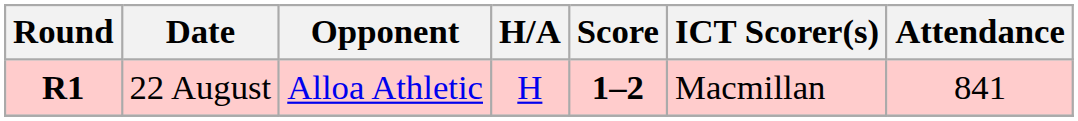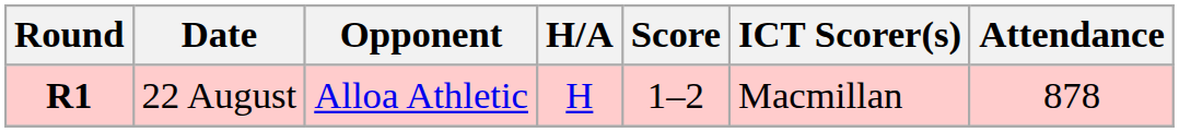22 August | Score: bold -> normal
22 August | Attendance: 841 -> 878
